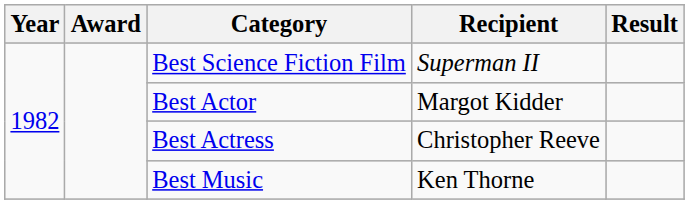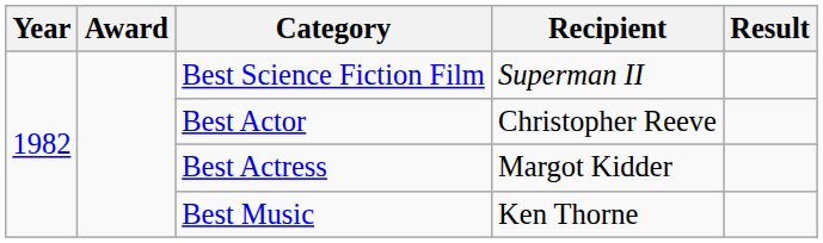Best Actor | Recipient: Margot Kidder -> Christopher Reeve
Best Actress | Recipient: Christopher Reeve -> Margot Kidder
